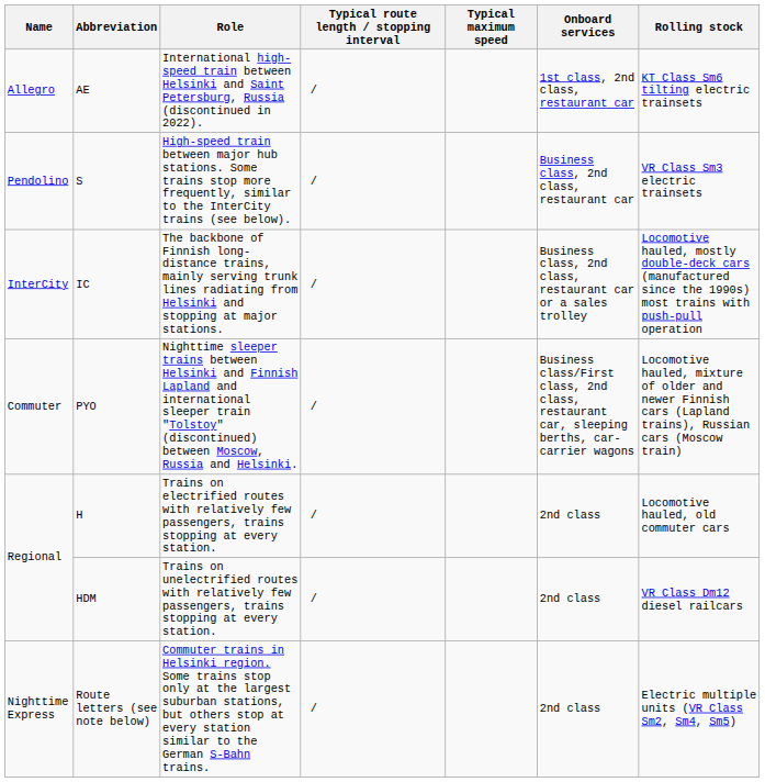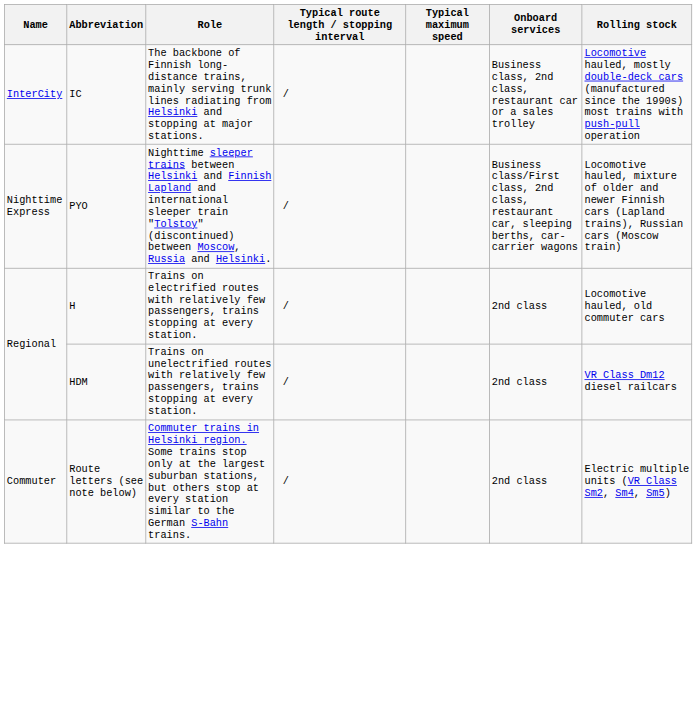- row: Allegro | AE | International high-speed train between Helsinki and Saint Petersburg, Russia (discontinued in 2022). | / | 1st class, 2nd class, restaurant car | KT Class Sm6 tilting electric trainsets
- row: Pendolino | S | High-speed train between major hub stations. Some trains stop more frequently, similar to the InterCity trains (see below). | / | Business class, 2nd class, restaurant car | VR Class Sm3 electric trainsets
PYO | Name: Commuter -> Nighttime Express
Route letters (see note below) | Name: Nighttime Express -> Commuter
